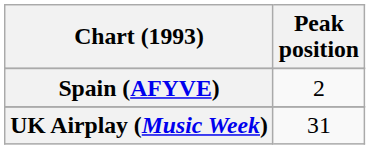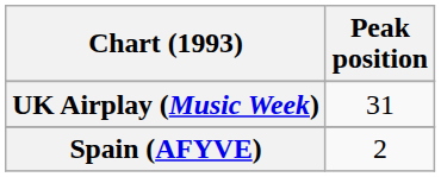rows swapped: Spain (AFYVE) <-> UK Airplay (Music Week)
